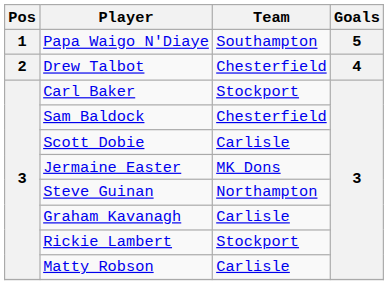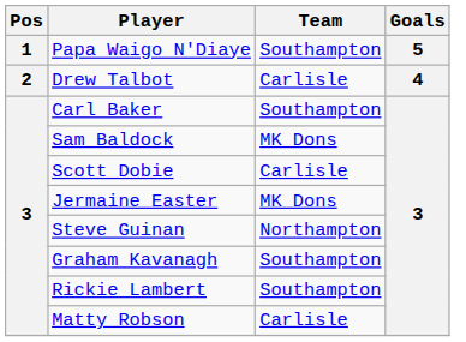Drew Talbot | Team: Chesterfield -> Carlisle
Carl Baker | Team: Stockport -> Southampton
Sam Baldock | Team: Chesterfield -> MK Dons
Graham Kavanagh | Team: Carlisle -> Southampton
Rickie Lambert | Team: Stockport -> Southampton
